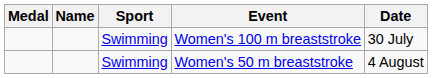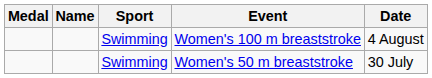Women's 100 m breaststroke | Date: 30 July -> 4 August
Women's 50 m breaststroke | Date: 4 August -> 30 July
